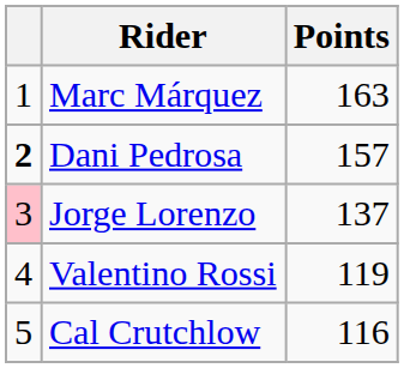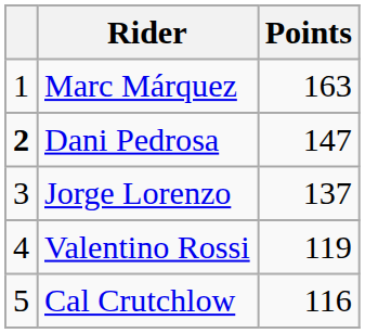Dani Pedrosa | Points: 157 -> 147
Jorge Lorenzo | column 1: pink background -> no background
